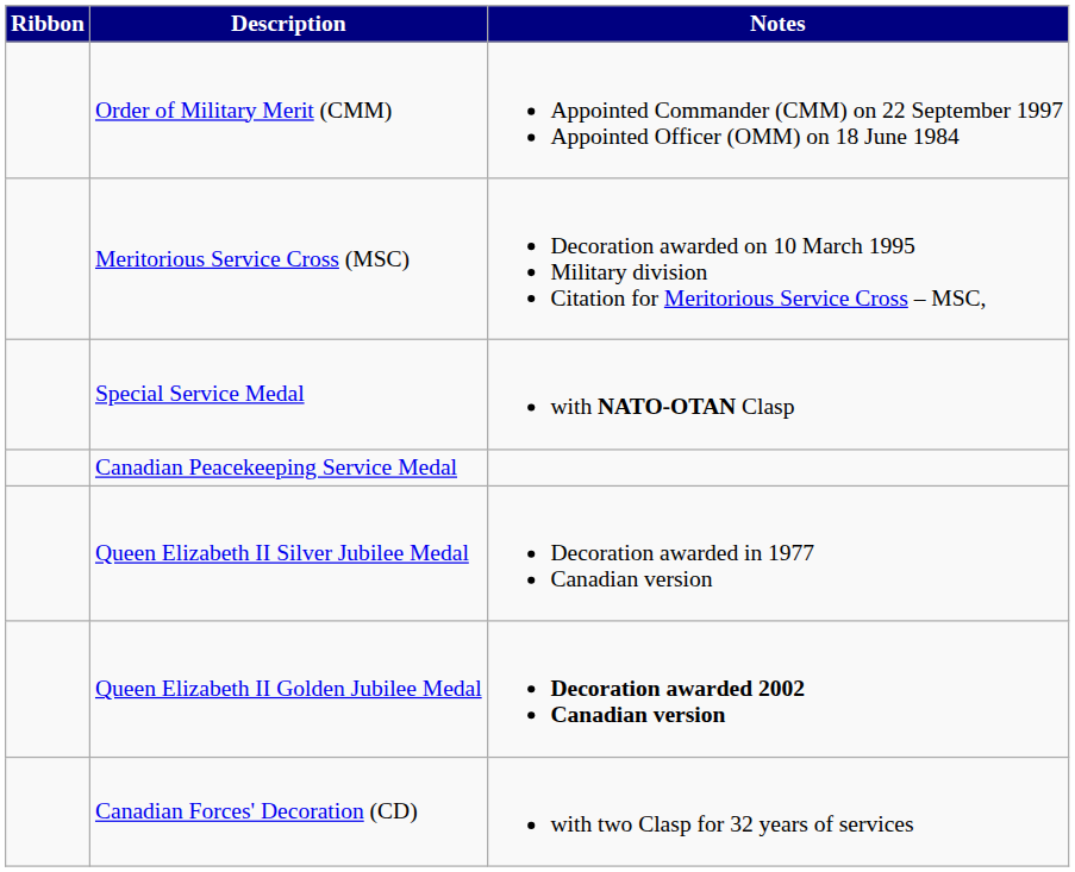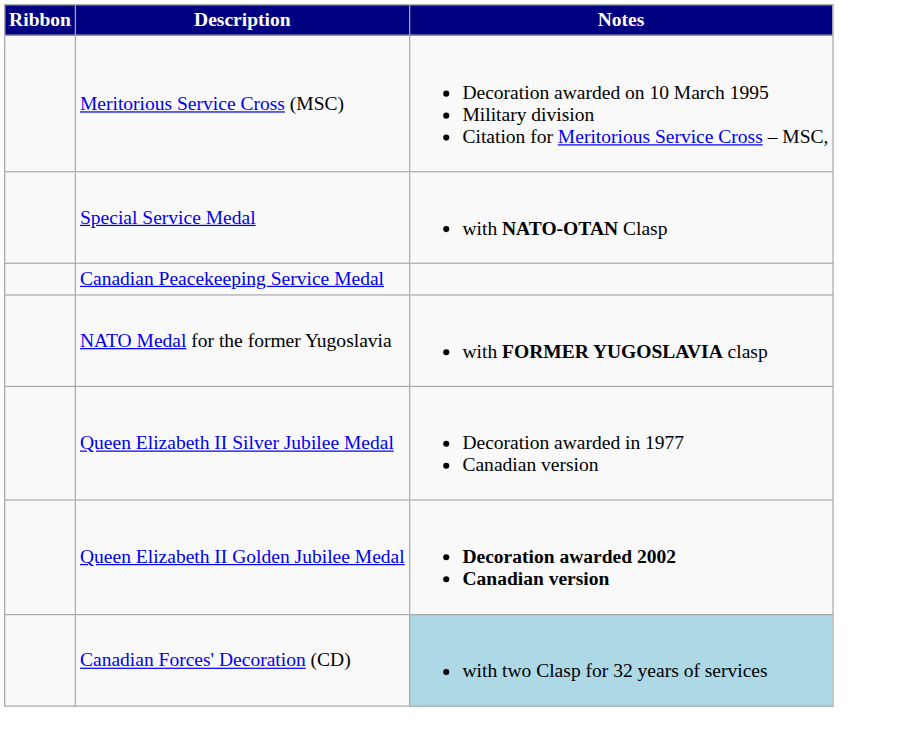- row: Order of Military Merit (CMM) | Appointed Commander (CMM) on 22 September 1997 Appointed Officer (OMM) on 18 June 1984
+ row: NATO Medal for the former Yugoslavia | with FORMER YUGOSLAVIA clasp
Canadian Forces' Decoration (CD) | Notes: no background -> lightblue background
